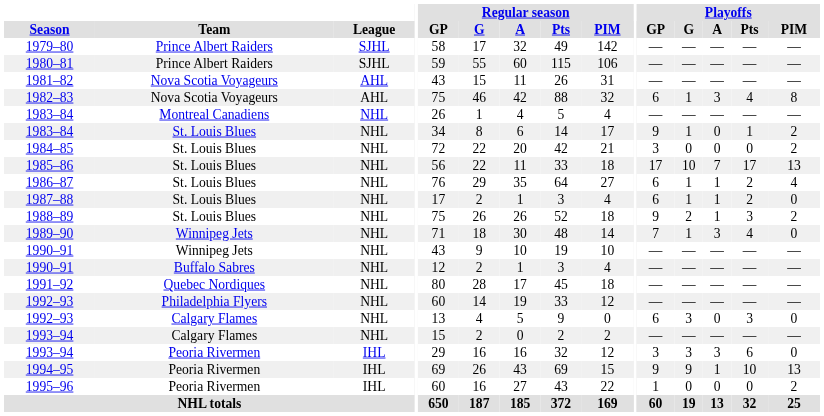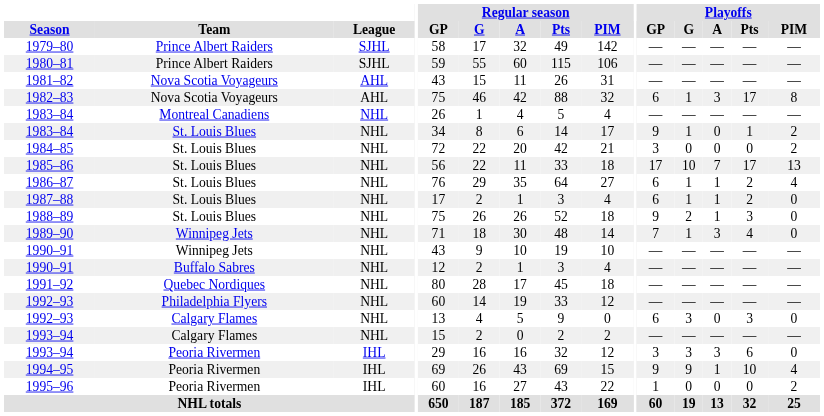1982–83 | Playoffs / Pts: 4 -> 17
1988–89 | Playoffs / PIM: 2 -> 0
1994–95 | Playoffs / PIM: 13 -> 4
